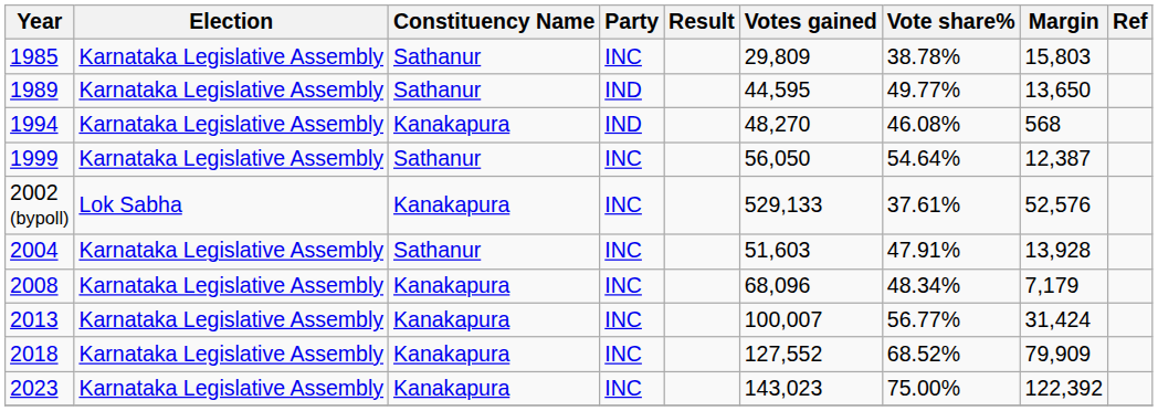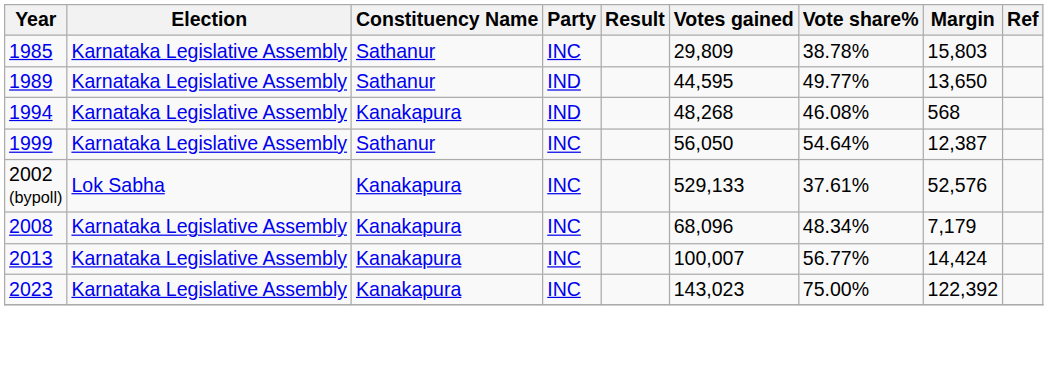1994 | Votes gained: 48,270 -> 48,268
- row: 2004 | Karnataka Legislative Assembly | Sathanur | INC | 51,603 | 47.91% | 13,928
2013 | Margin: 31,424 -> 14,424
- row: 2018 | Karnataka Legislative Assembly | Kanakapura | INC | 127,552 | 68.52% | 79,909
